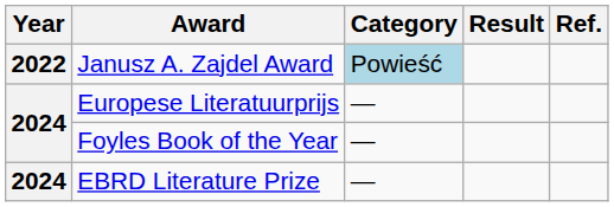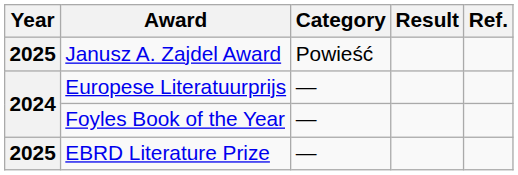Janusz A. Zajdel Award | Year: 2022 -> 2025
Janusz A. Zajdel Award | Category: lightblue background -> no background
EBRD Literature Prize | Year: 2024 -> 2025
